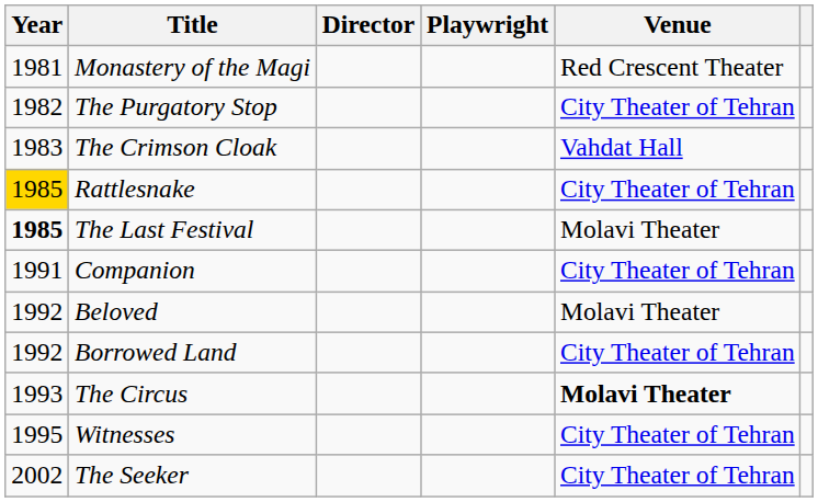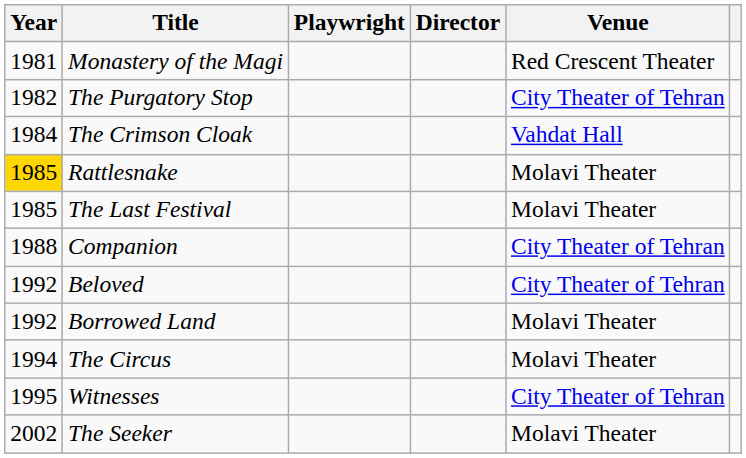columns swapped: Playwright <-> Director
The Crimson Cloak | Year: 1983 -> 1984
Rattlesnake | Venue: City Theater of Tehran -> Molavi Theater
The Last Festival | Year: bold -> normal
Companion | Year: 1991 -> 1988
Beloved | Venue: Molavi Theater -> City Theater of Tehran
Borrowed Land | Venue: City Theater of Tehran -> Molavi Theater
The Circus | Year: 1993 -> 1994
The Circus | Venue: bold -> normal
The Seeker | Venue: City Theater of Tehran -> Molavi Theater
